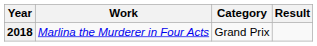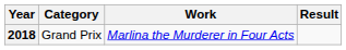columns swapped: Category <-> Work
